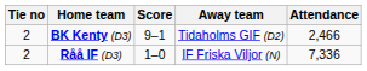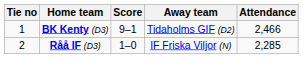BK Kenty (D3) | Tie no: 2 -> 1
Råå IF (D3) | Attendance: 7,336 -> 2,285
